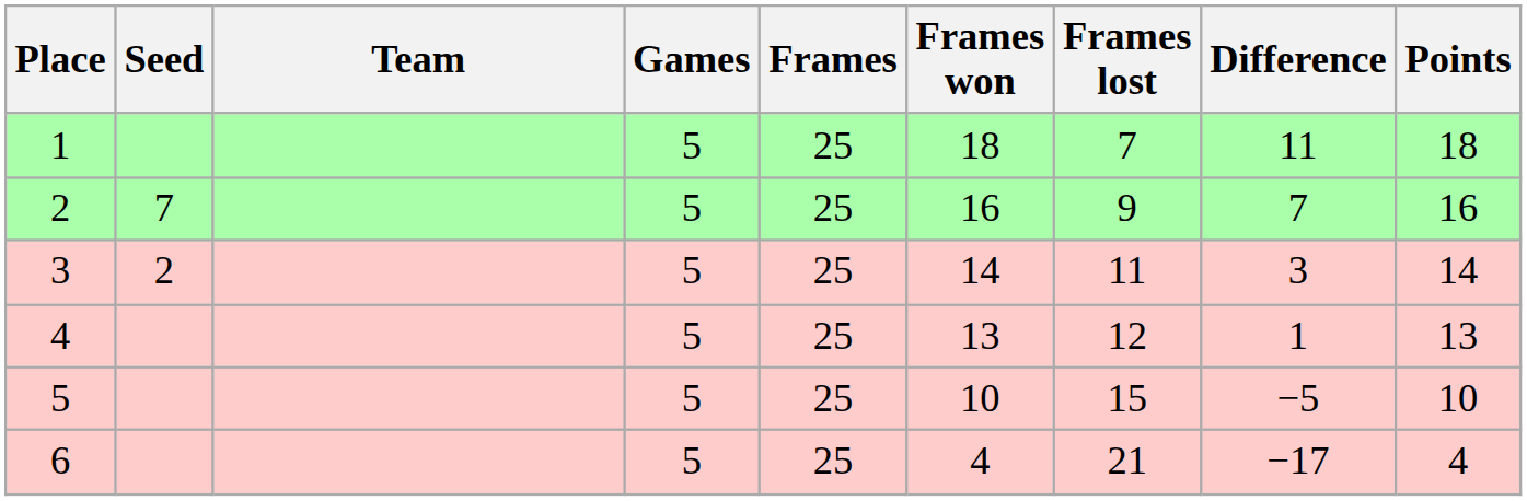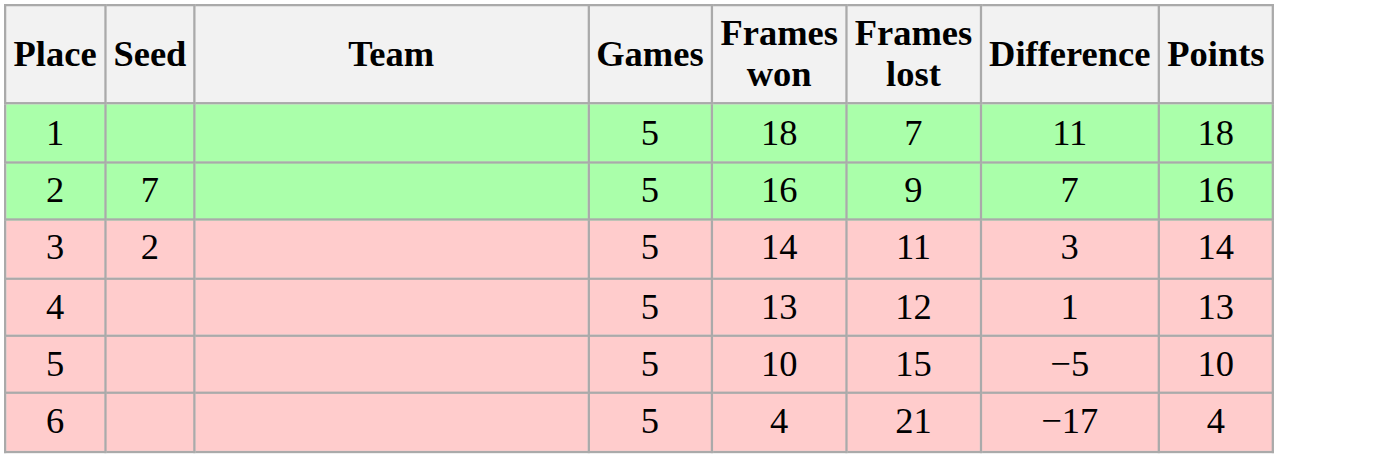- column: Frames | 25 | 25 | 25 | 25 | 25 | 25
